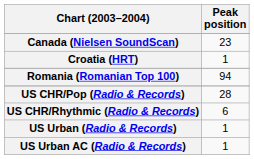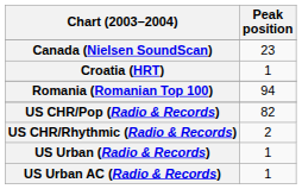US CHR/Pop (Radio & Records) | Peak position: 28 -> 82
US CHR/Rhythmic (Radio & Records) | Peak position: 6 -> 2
